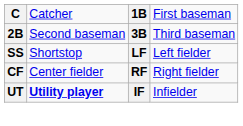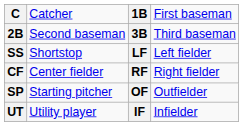+ row: SP | Starting pitcher | OF | Outfielder
UT | column 2: bold -> normal
